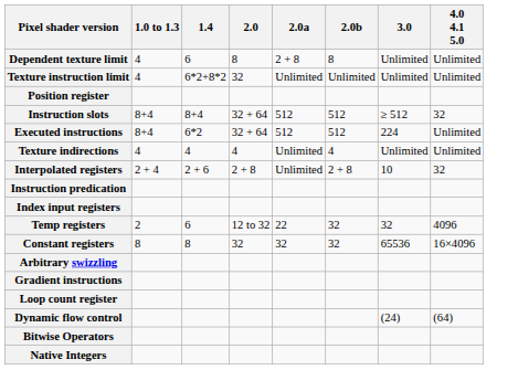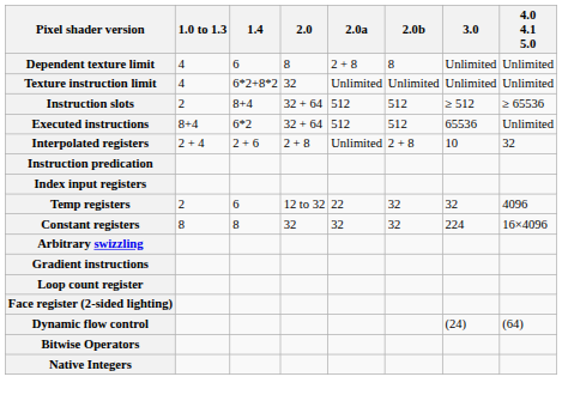- row: Position register
Instruction slots | 1.0 to 1.3: 8+4 -> 2
Instruction slots | 4.0 4.1 5.0: 32 -> ≥ 65536
Executed instructions | 3.0: 224 -> 65536
- row: Texture indirections | 4 | 4 | 4 | Unlimited | 4 | Unlimited | Unlimited
Constant registers | 3.0: 65536 -> 224
+ row: Face register (2-sided lighting)
